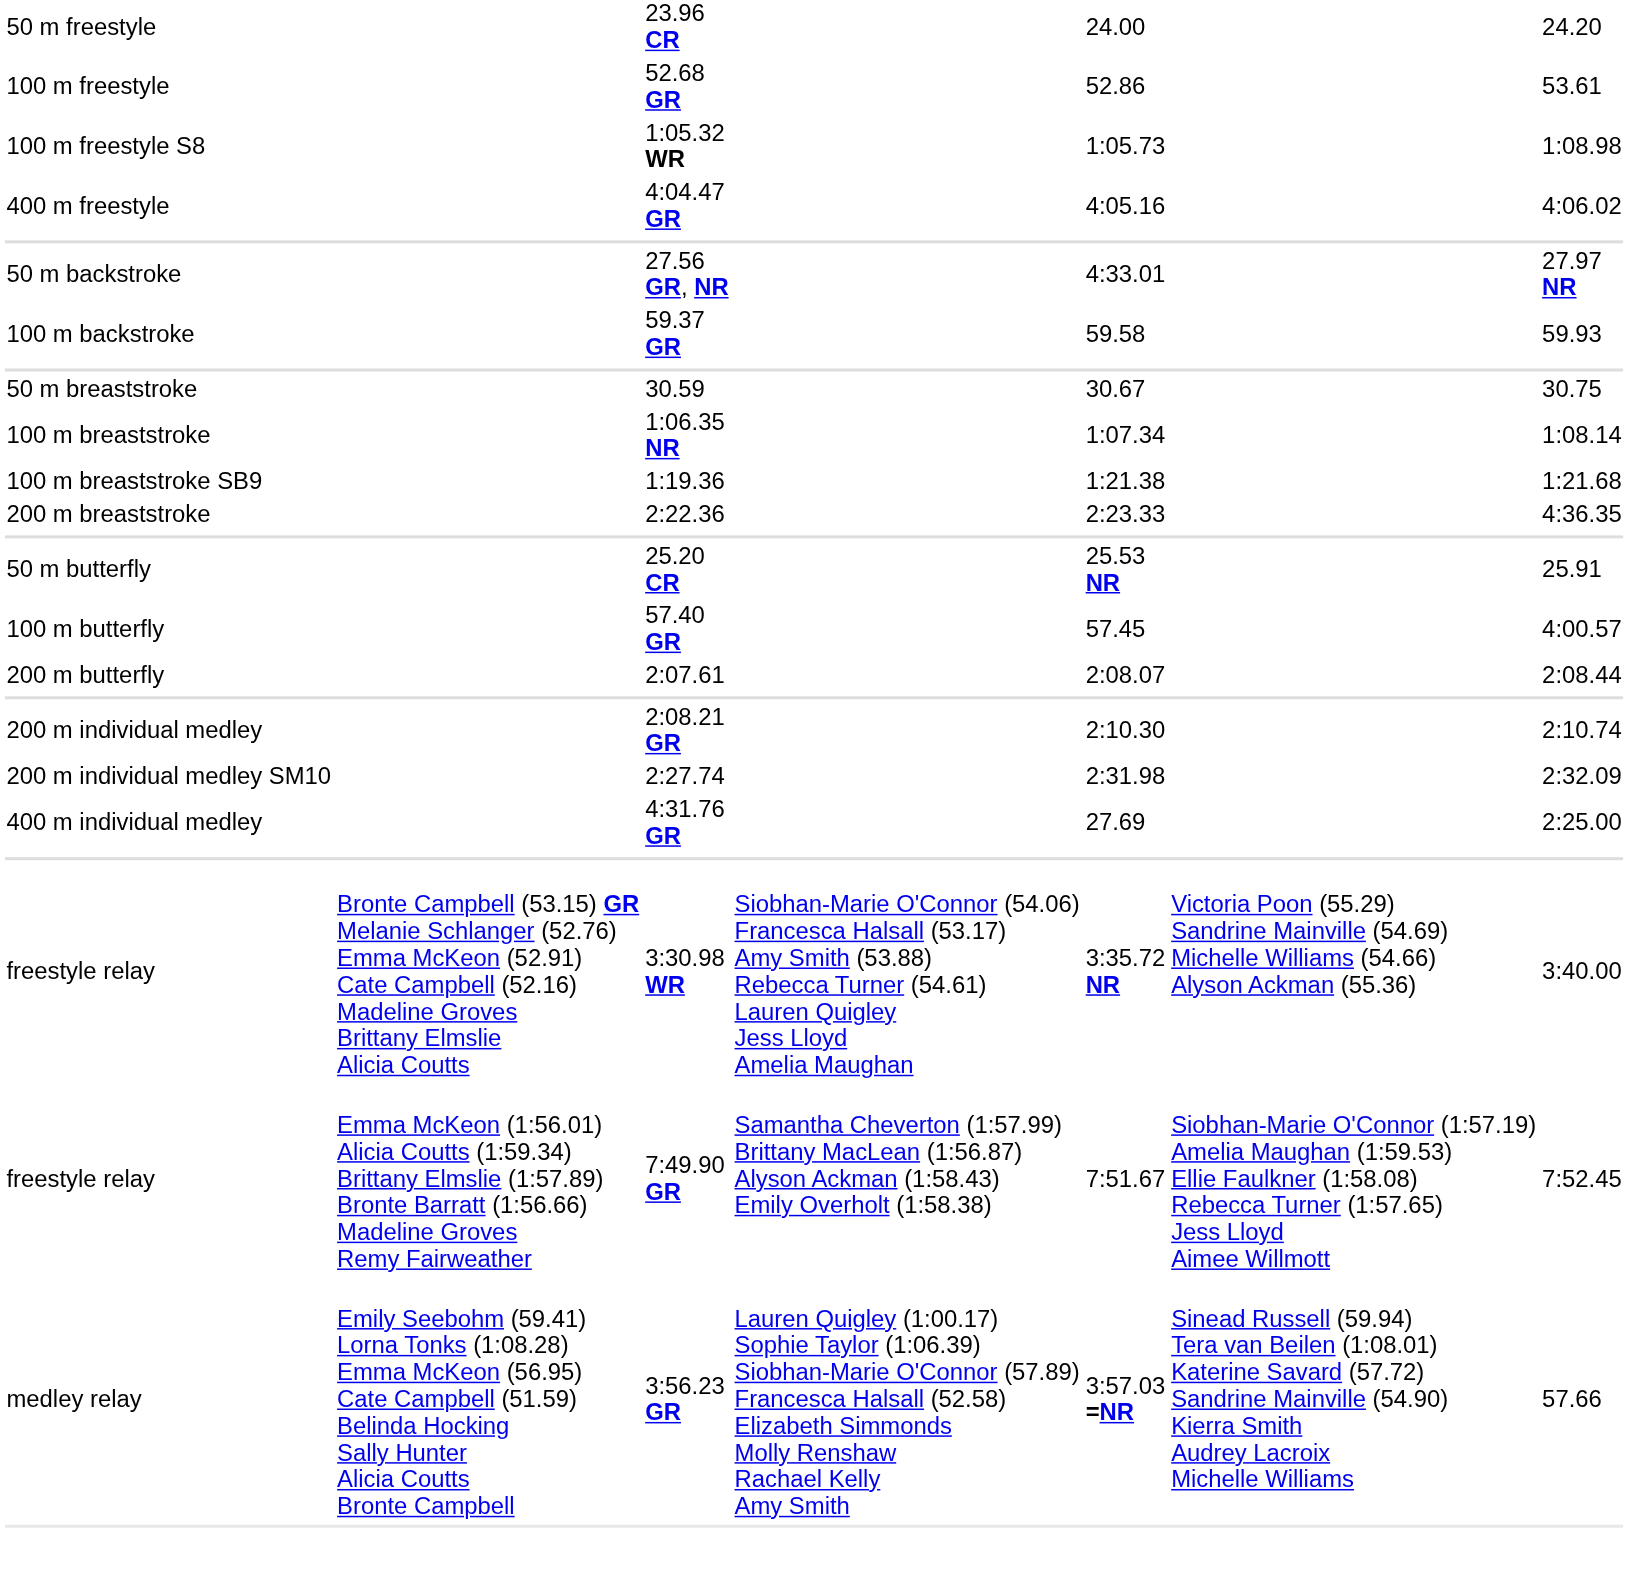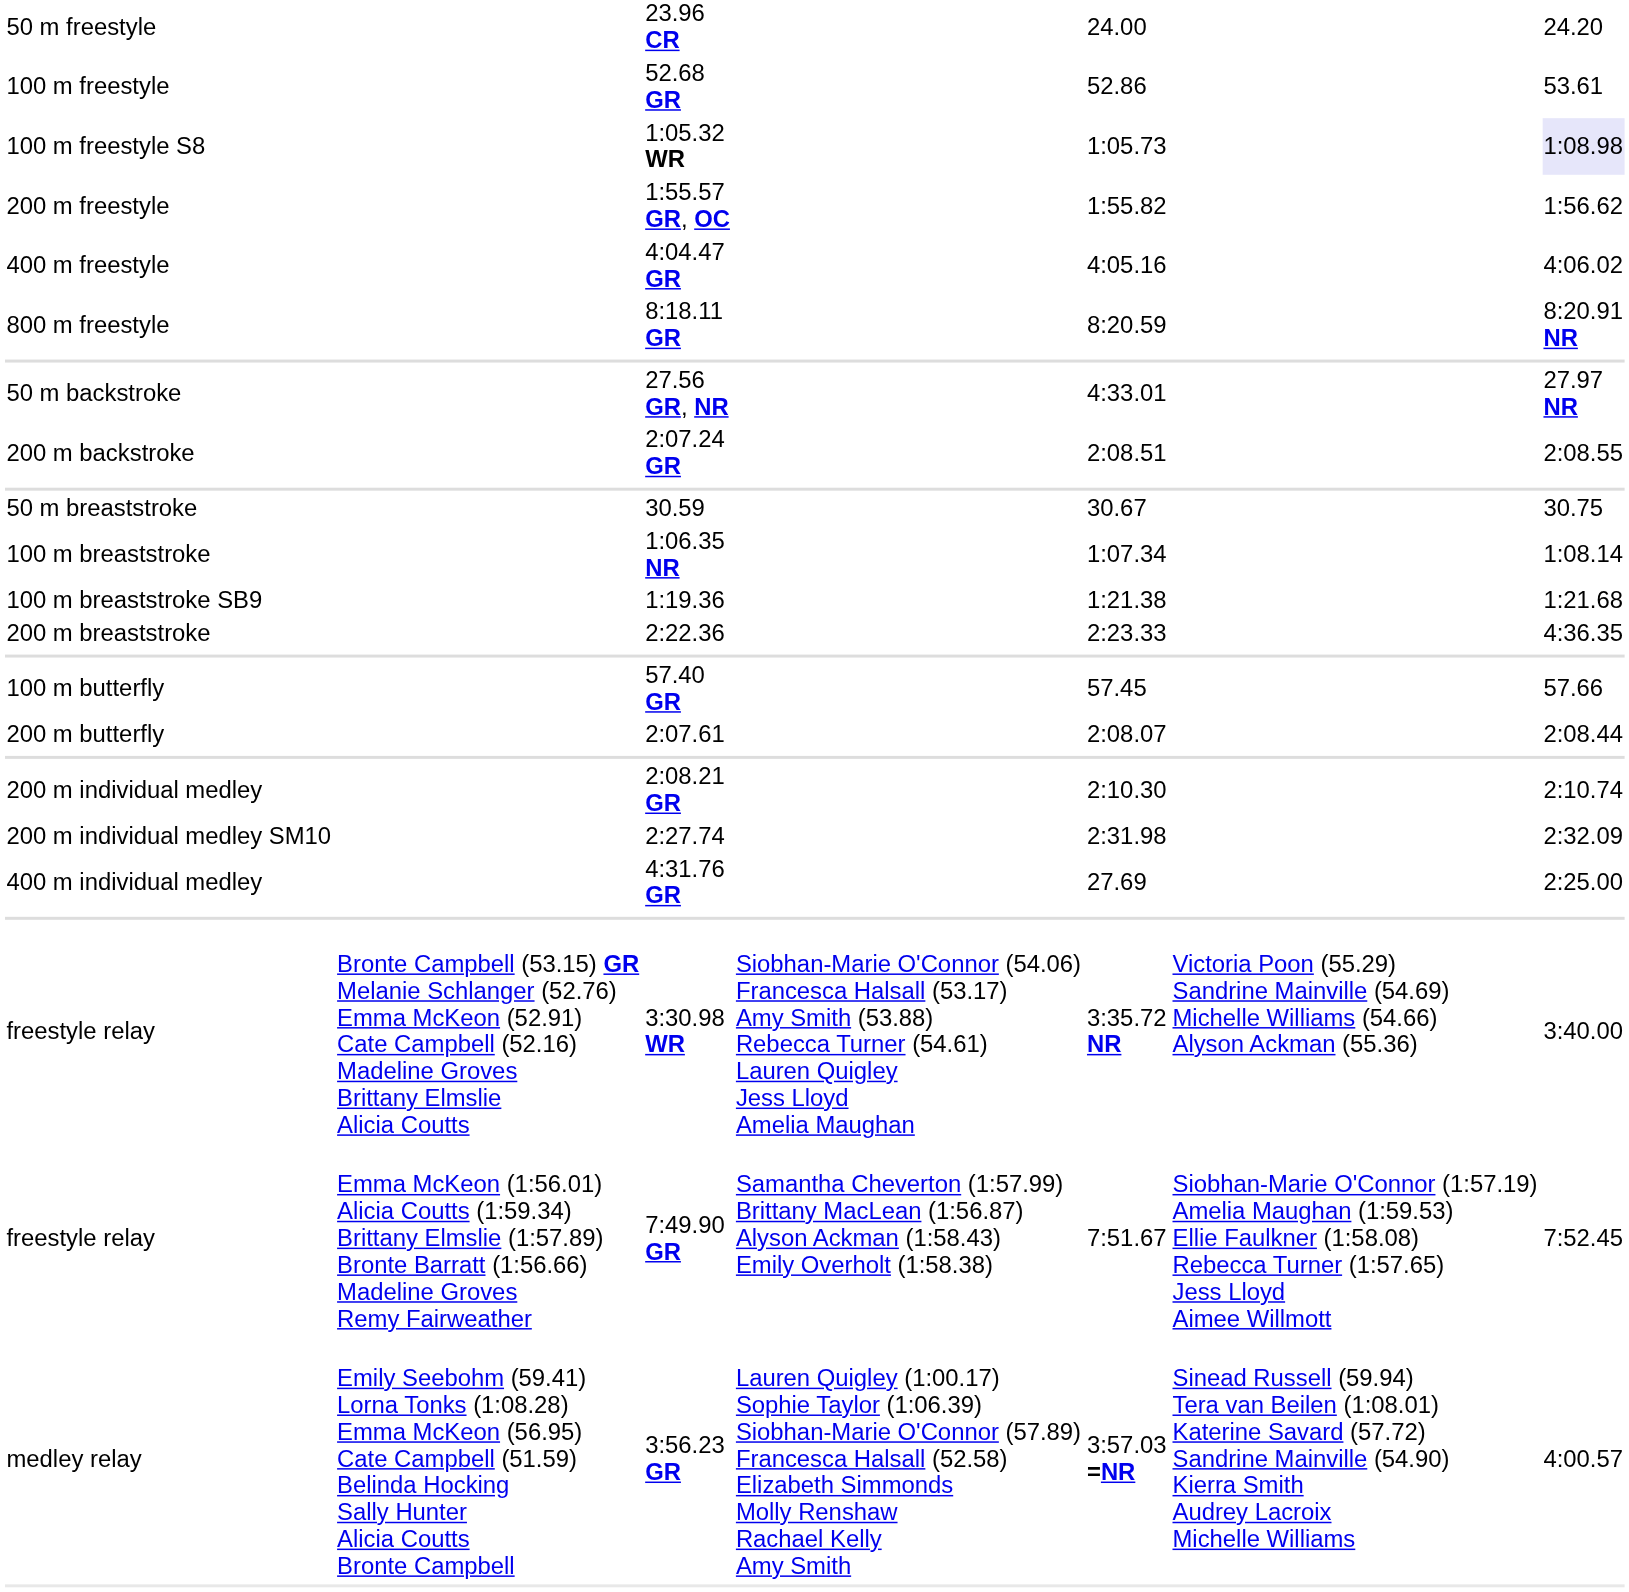1:05.32 WR | column 7: no background -> lavender background
+ row: 200 m freestyle | 1:55.57 GR, OC | 1:55.82 | 1:56.62
+ row: 800 m freestyle | 8:18.11 GR | 8:20.59 | 8:20.91 NR
- row: 100 m backstroke | 59.37 GR | 59.58 | 59.93
+ row: 200 m backstroke | 2:07.24 GR | 2:08.51 | 2:08.55
- row: 50 m butterfly | 25.20 CR | 25.53 NR | 25.91
57.40 GR | column 7: 4:00.57 -> 57.66
3:56.23 GR | column 7: 57.66 -> 4:00.57
